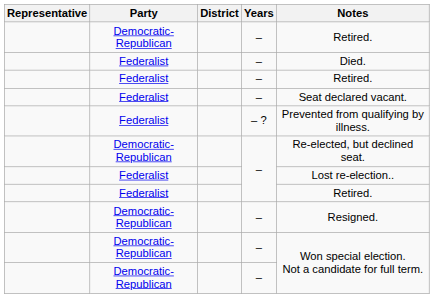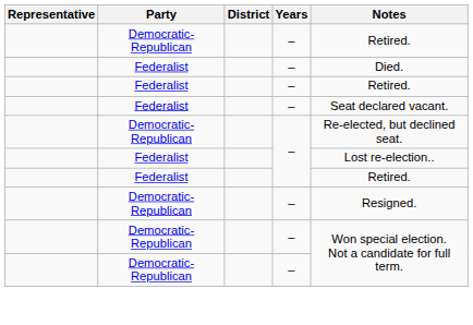- row: Federalist | – ? | Prevented from qualifying by illness.
